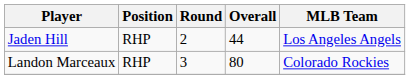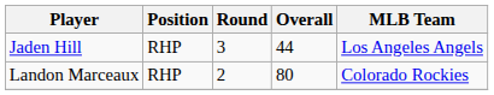Jaden Hill | Round: 2 -> 3
Landon Marceaux | Round: 3 -> 2
